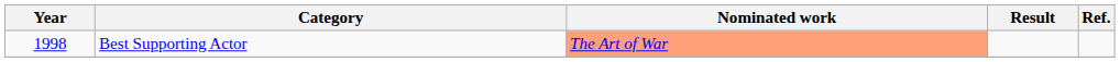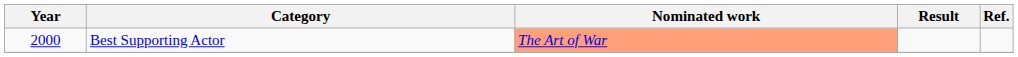Best Supporting Actor | Year: 1998 -> 2000
